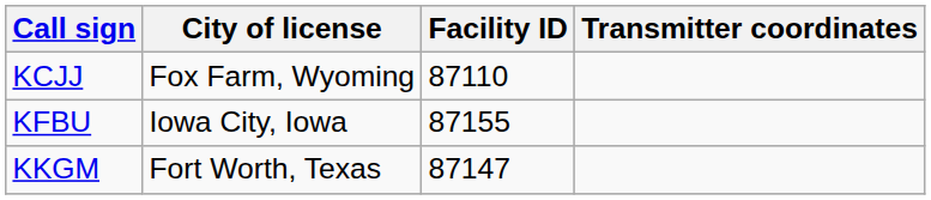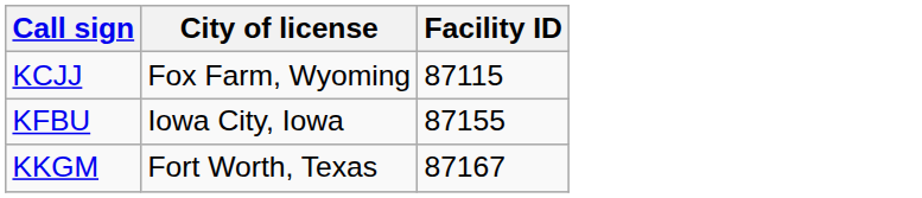- column: Transmitter coordinates
KCJJ | Facility ID: 87110 -> 87115
KKGM | Facility ID: 87147 -> 87167
